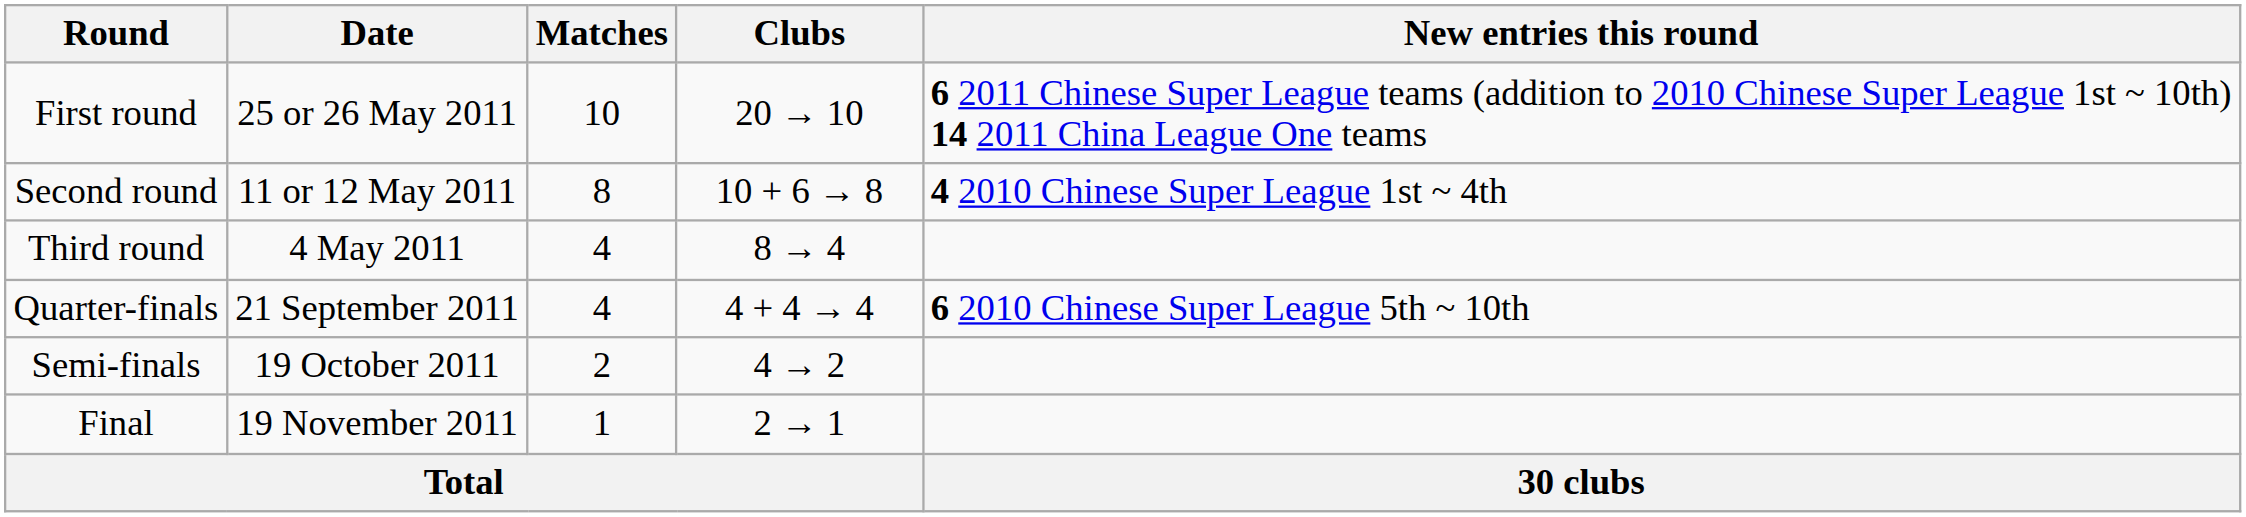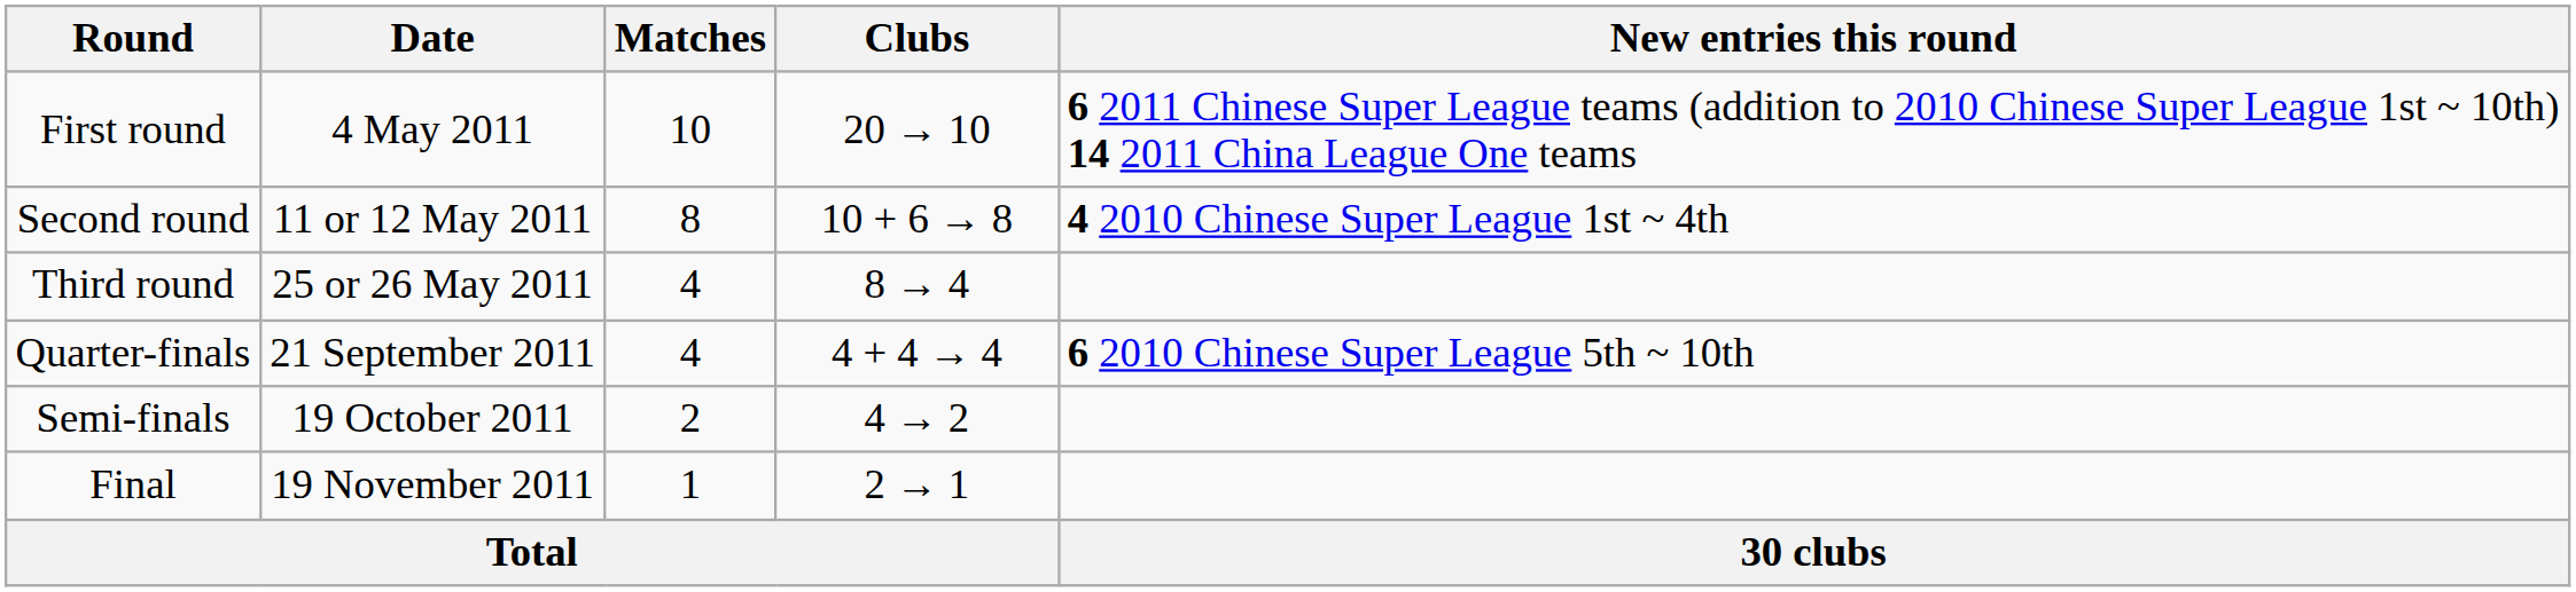First round | Date: 25 or 26 May 2011 -> 4 May 2011
Third round | Date: 4 May 2011 -> 25 or 26 May 2011
